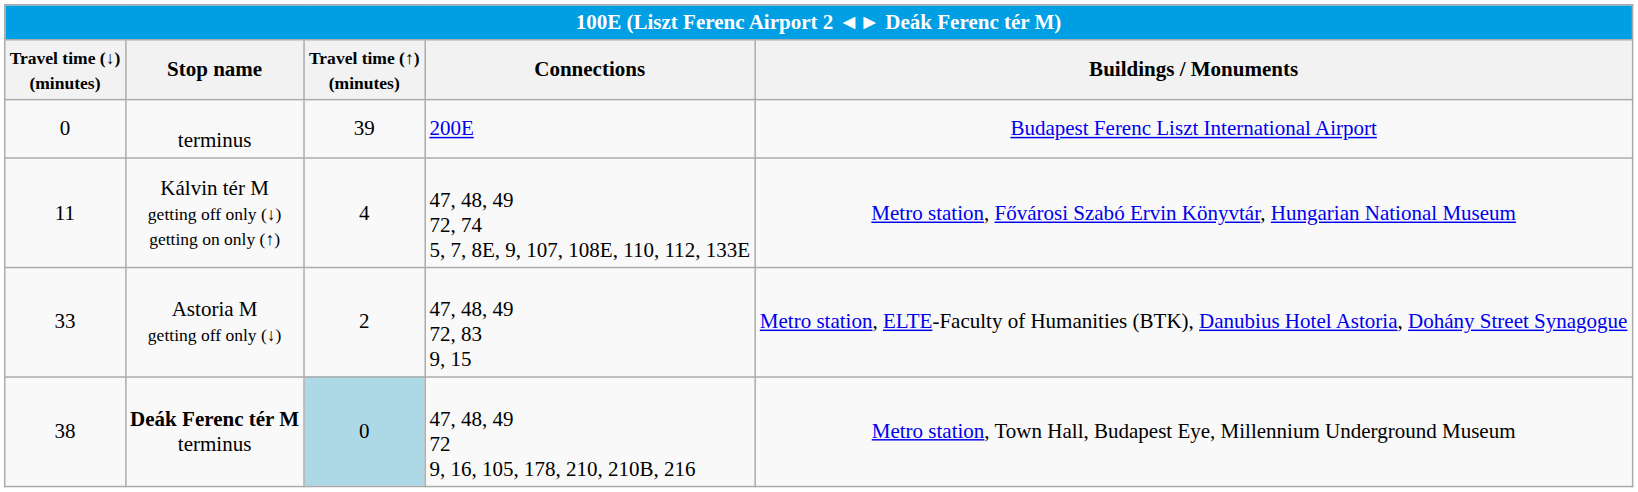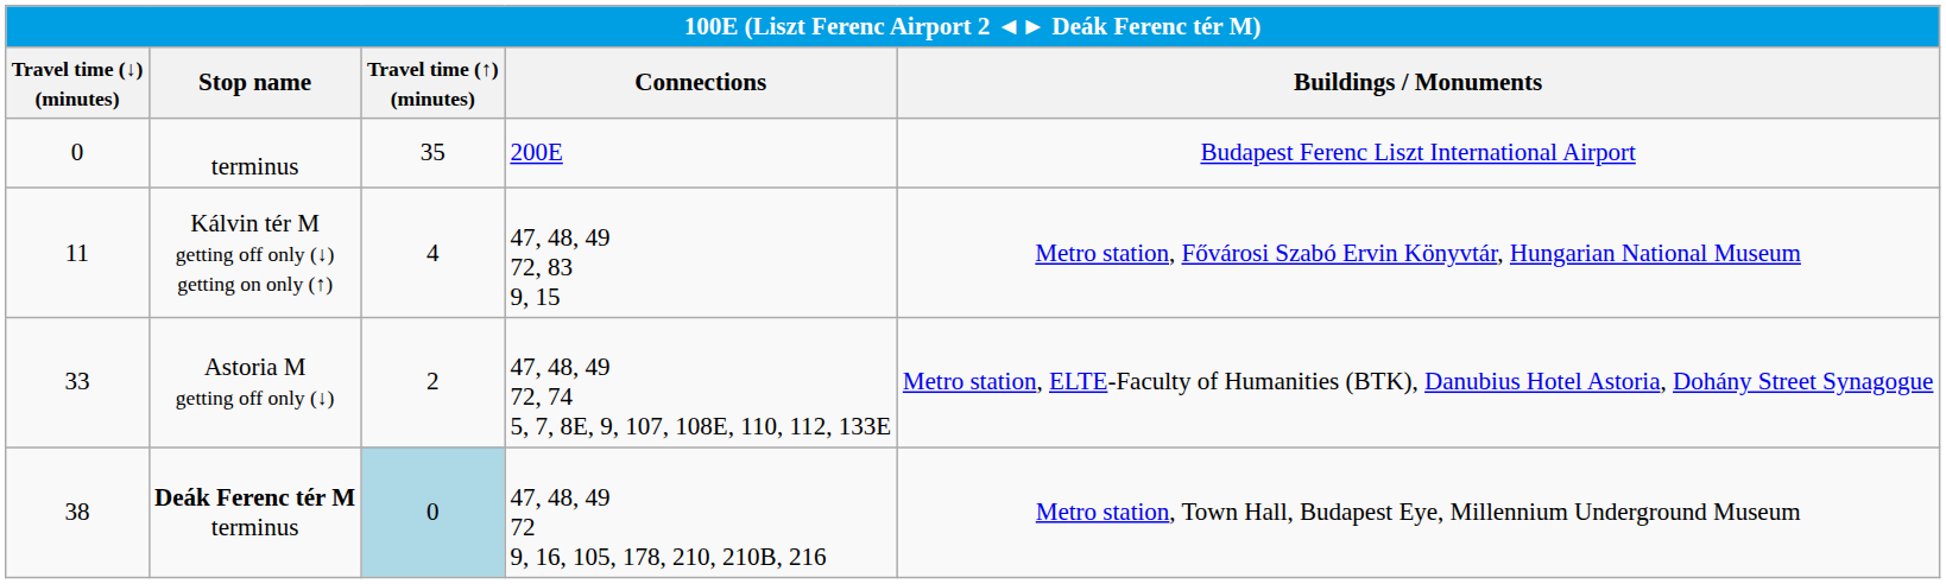terminus | Travel time (↑) (minutes): 39 -> 35
Kálvin tér M getting off only (↓) getting on only (↑) | Connections: 47, 48, 49 72, 74 5, 7, 8E, 9, 107, 108E, 110, 112, 133E -> 47, 48, 49 72, 83 9, 15
Astoria M getting off only (↓) | Connections: 47, 48, 49 72, 83 9, 15 -> 47, 48, 49 72, 74 5, 7, 8E, 9, 107, 108E, 110, 112, 133E
